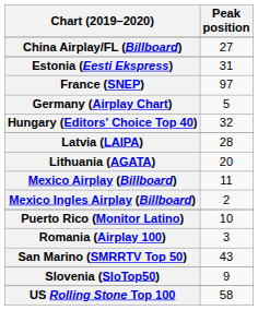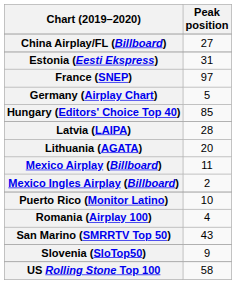Hungary (Editors' Choice Top 40) | Peak position: 32 -> 85
Romania (Airplay 100) | Peak position: 3 -> 4
